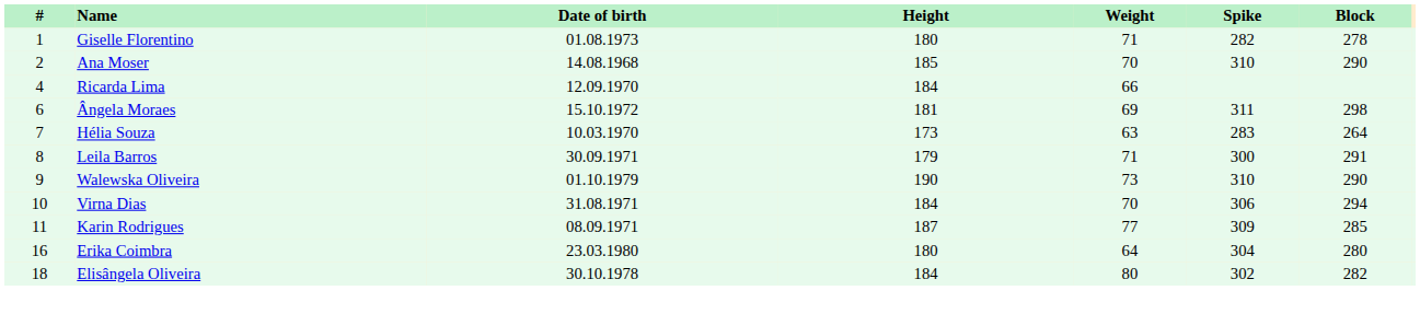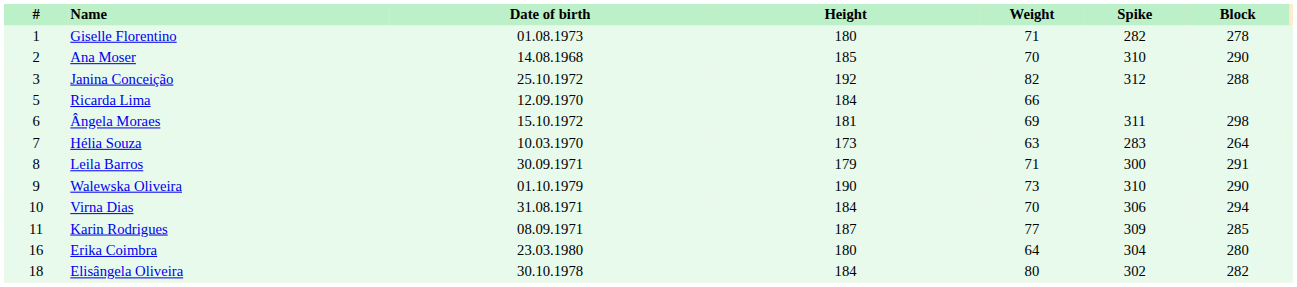+ row: 3 | Janina Conceição | 25.10.1972 | 192 | 82 | 312 | 288
Ricarda Lima | #: 4 -> 5
